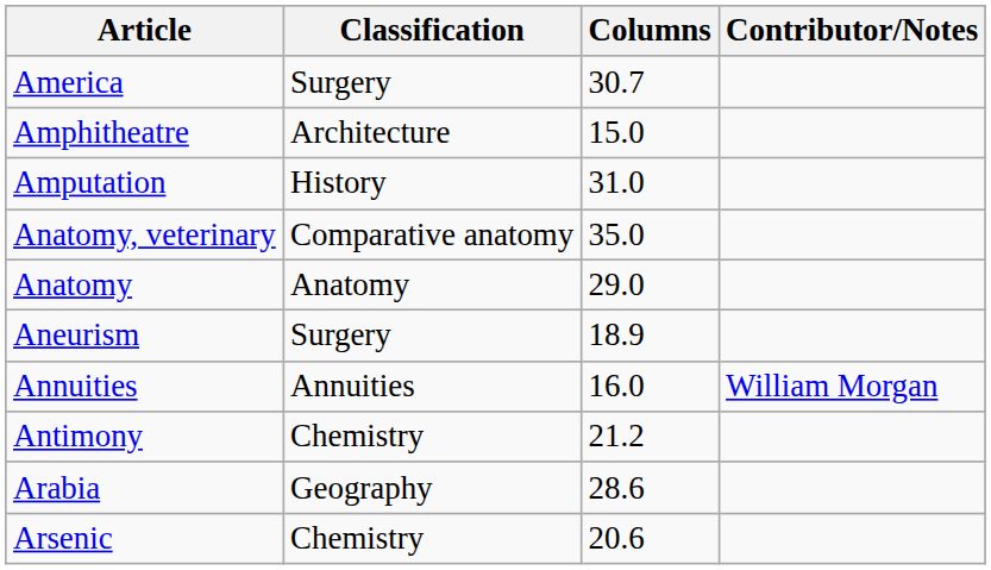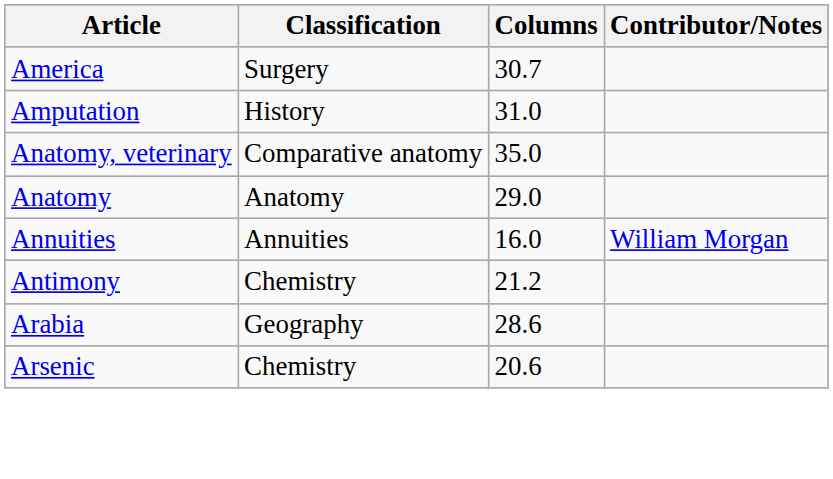- row: Amphitheatre | Architecture | 15.0
- row: Aneurism | Surgery | 18.9
